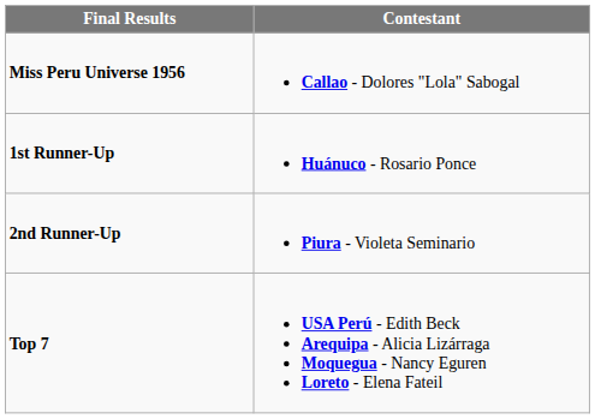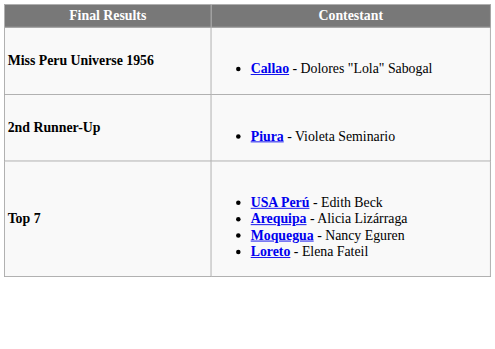- row: 1st Runner-Up | Huánuco - Rosario Ponce
